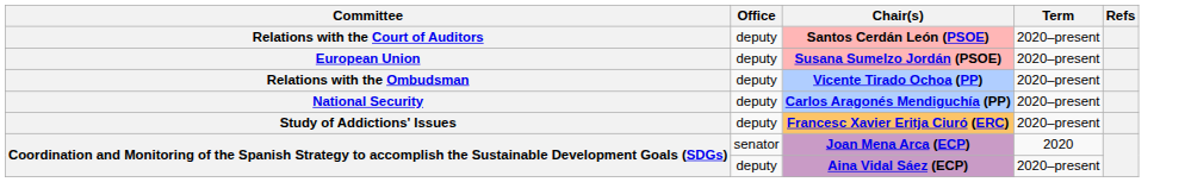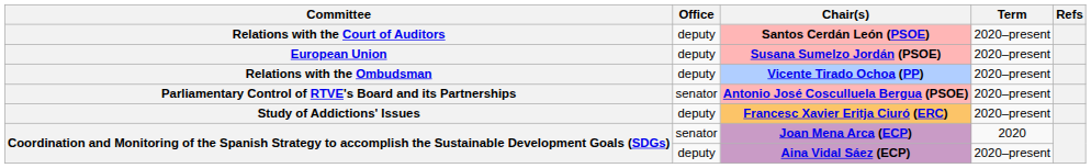+ row: Parliamentary Control of RTVE's Board and its Partnerships | senator | Antonio José Cosculluela Bergua (PSOE) | 2020–present
- row: National Security | deputy | Carlos Aragonés Mendiguchía (PP) | 2020–present
